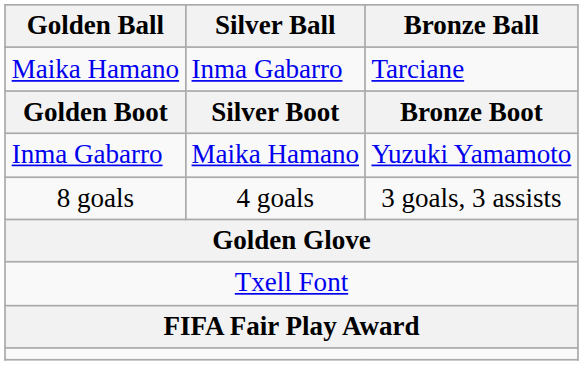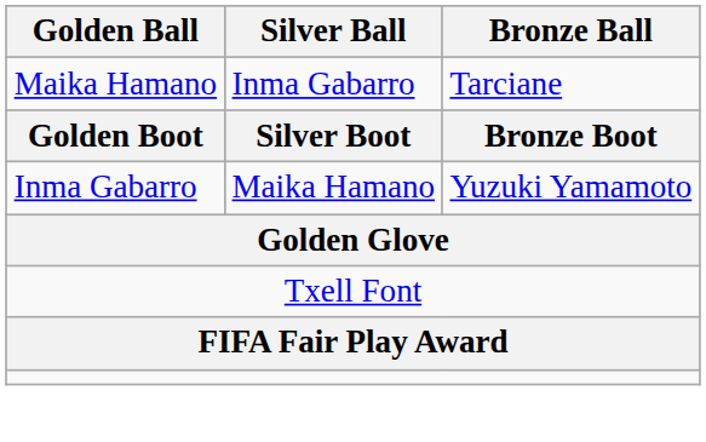- row: 8 goals | 4 goals | 3 goals, 3 assists
